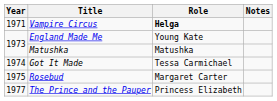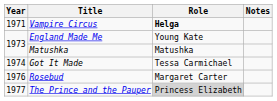Rosebud | Year: 1975 -> 1976
The Prince and the Pauper | Role: no background -> lightgrey background
